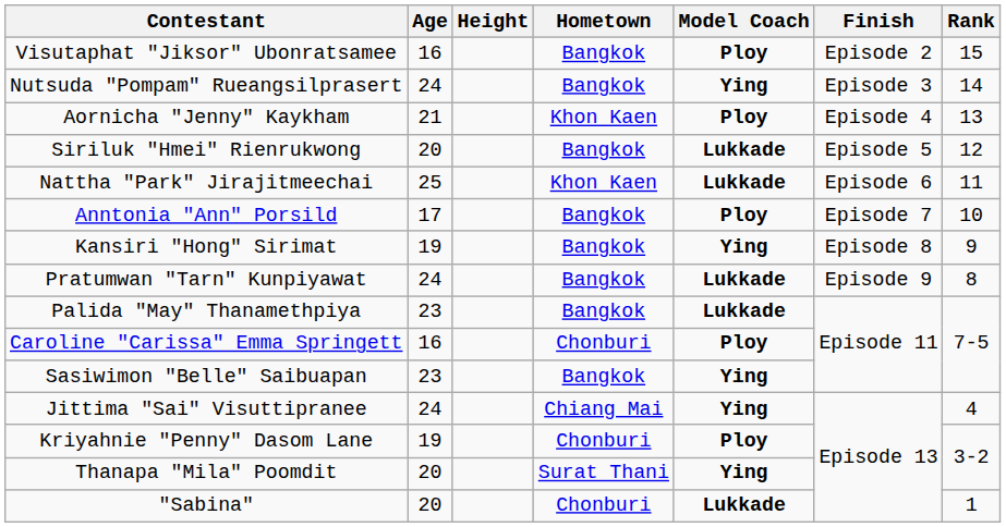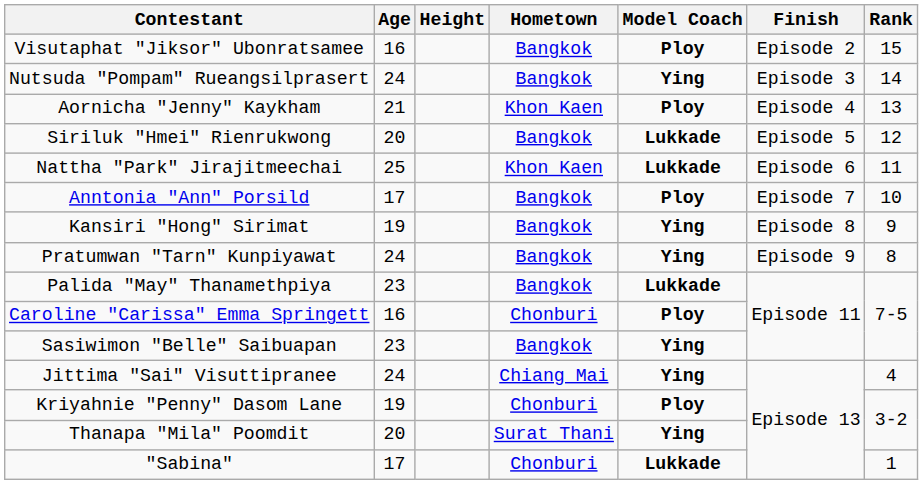Pratumwan "Tarn" Kunpiyawat | Model Coach: Lukkade -> Ying
"Sabina" | Age: 20 -> 17
